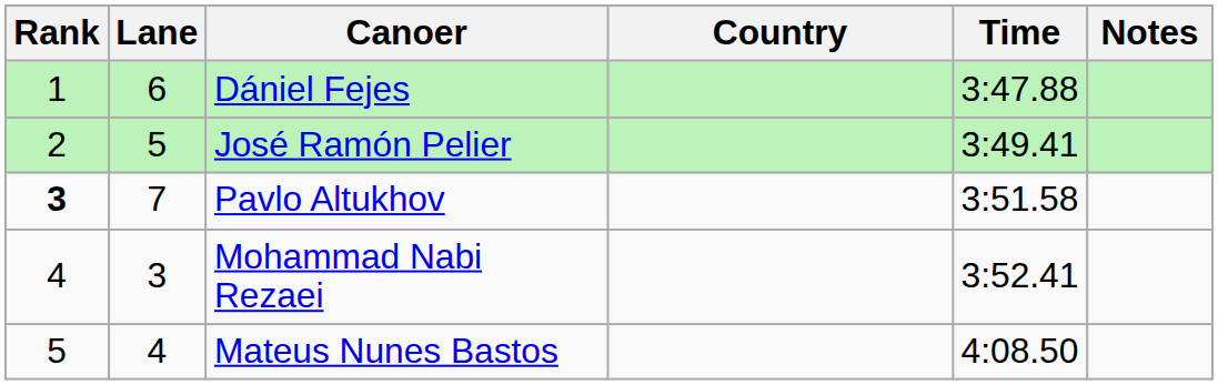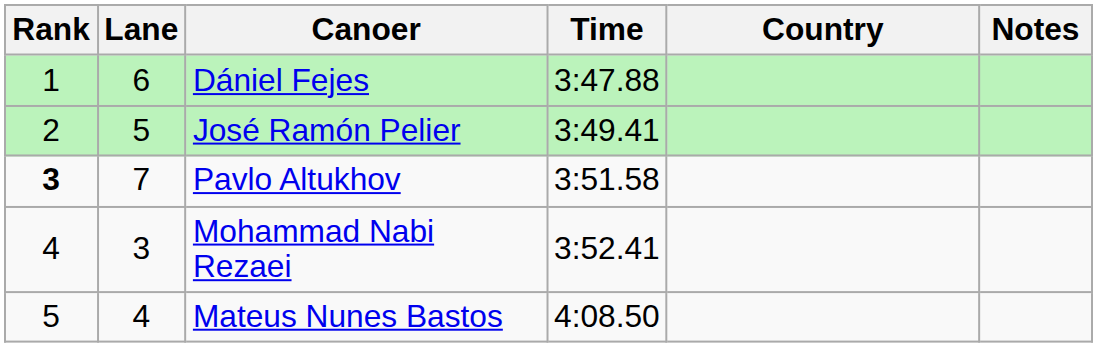columns swapped: Country <-> Time
